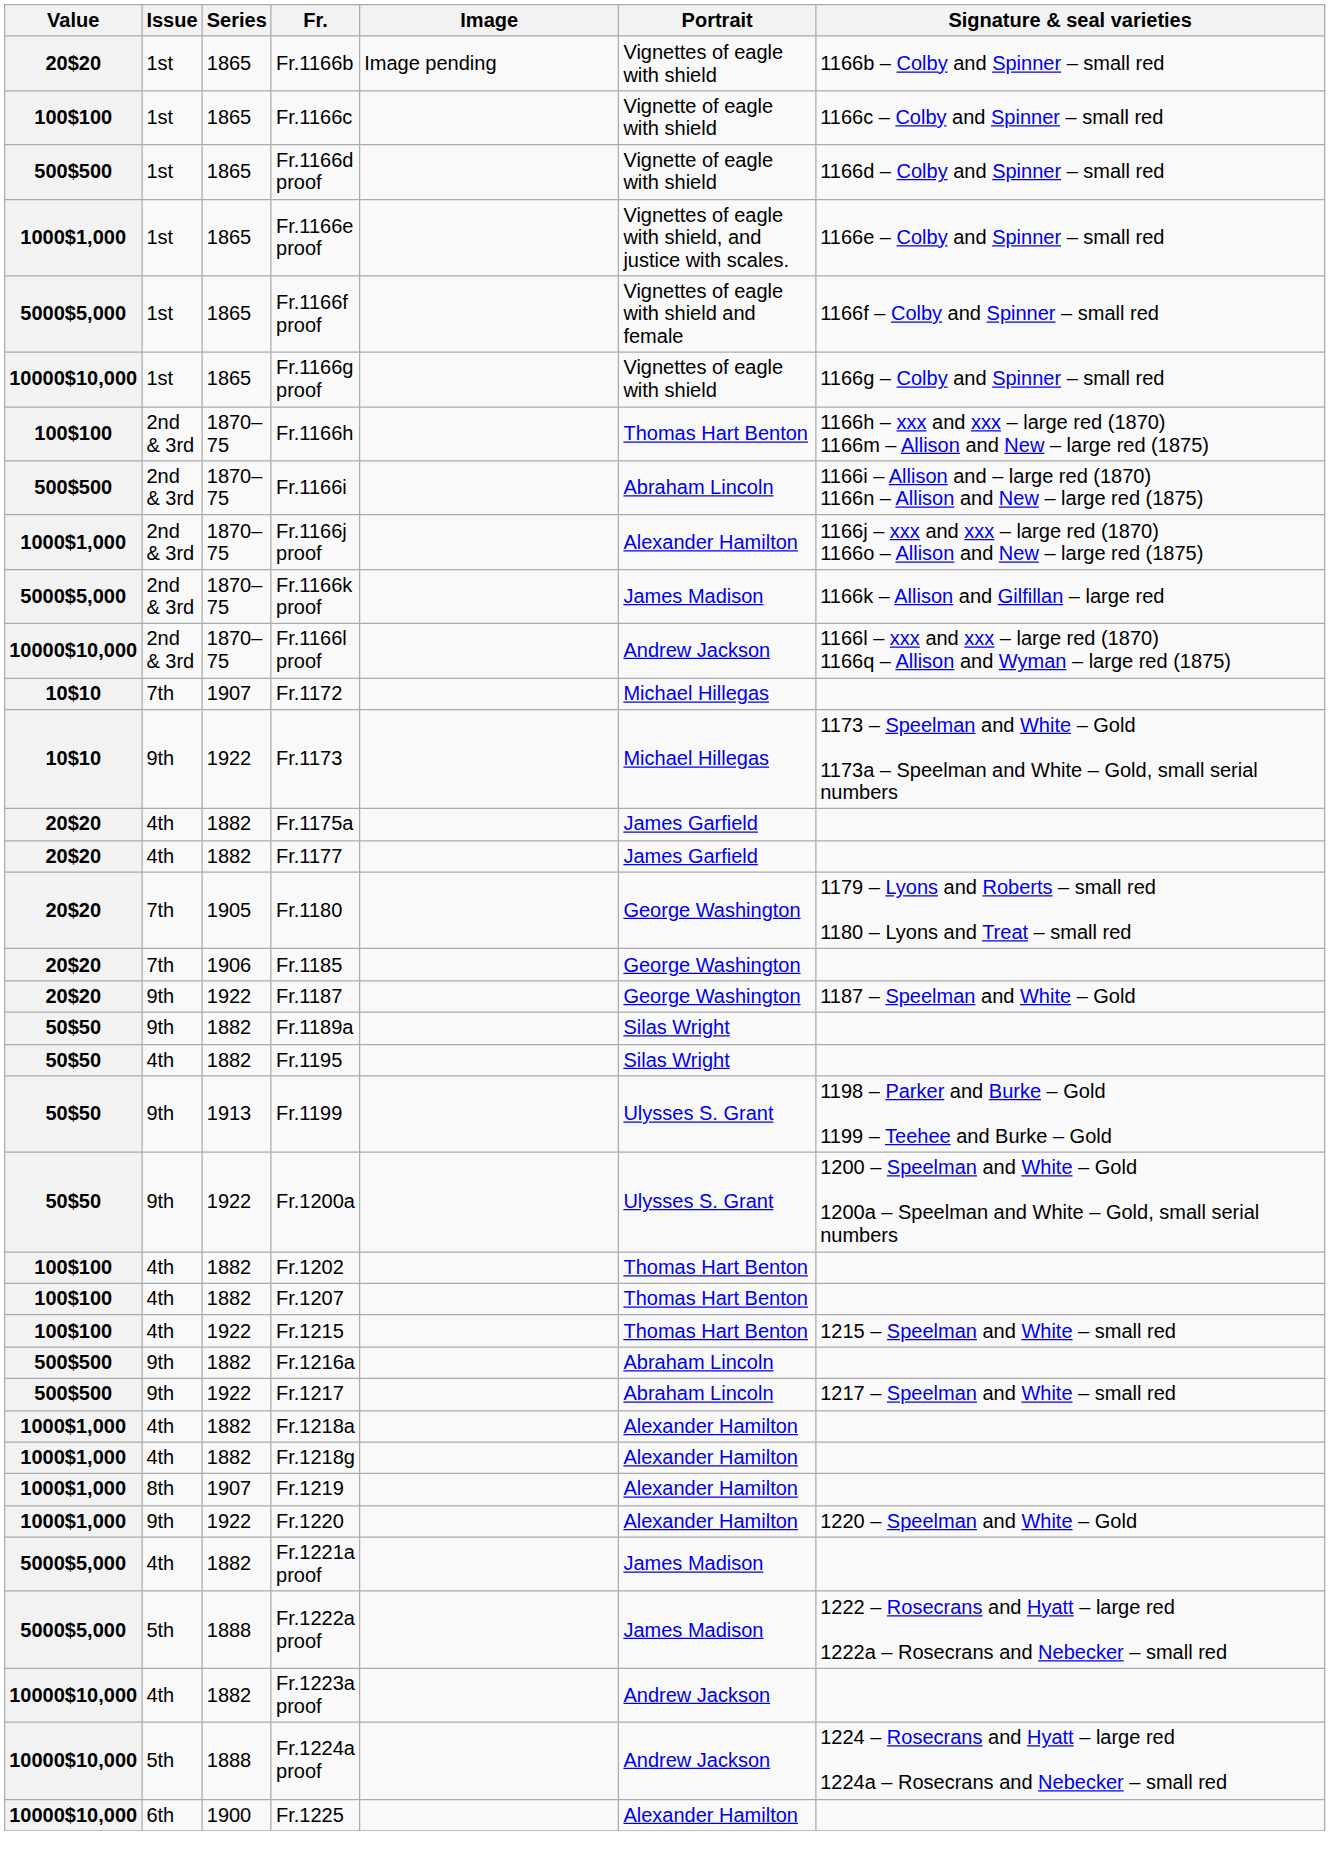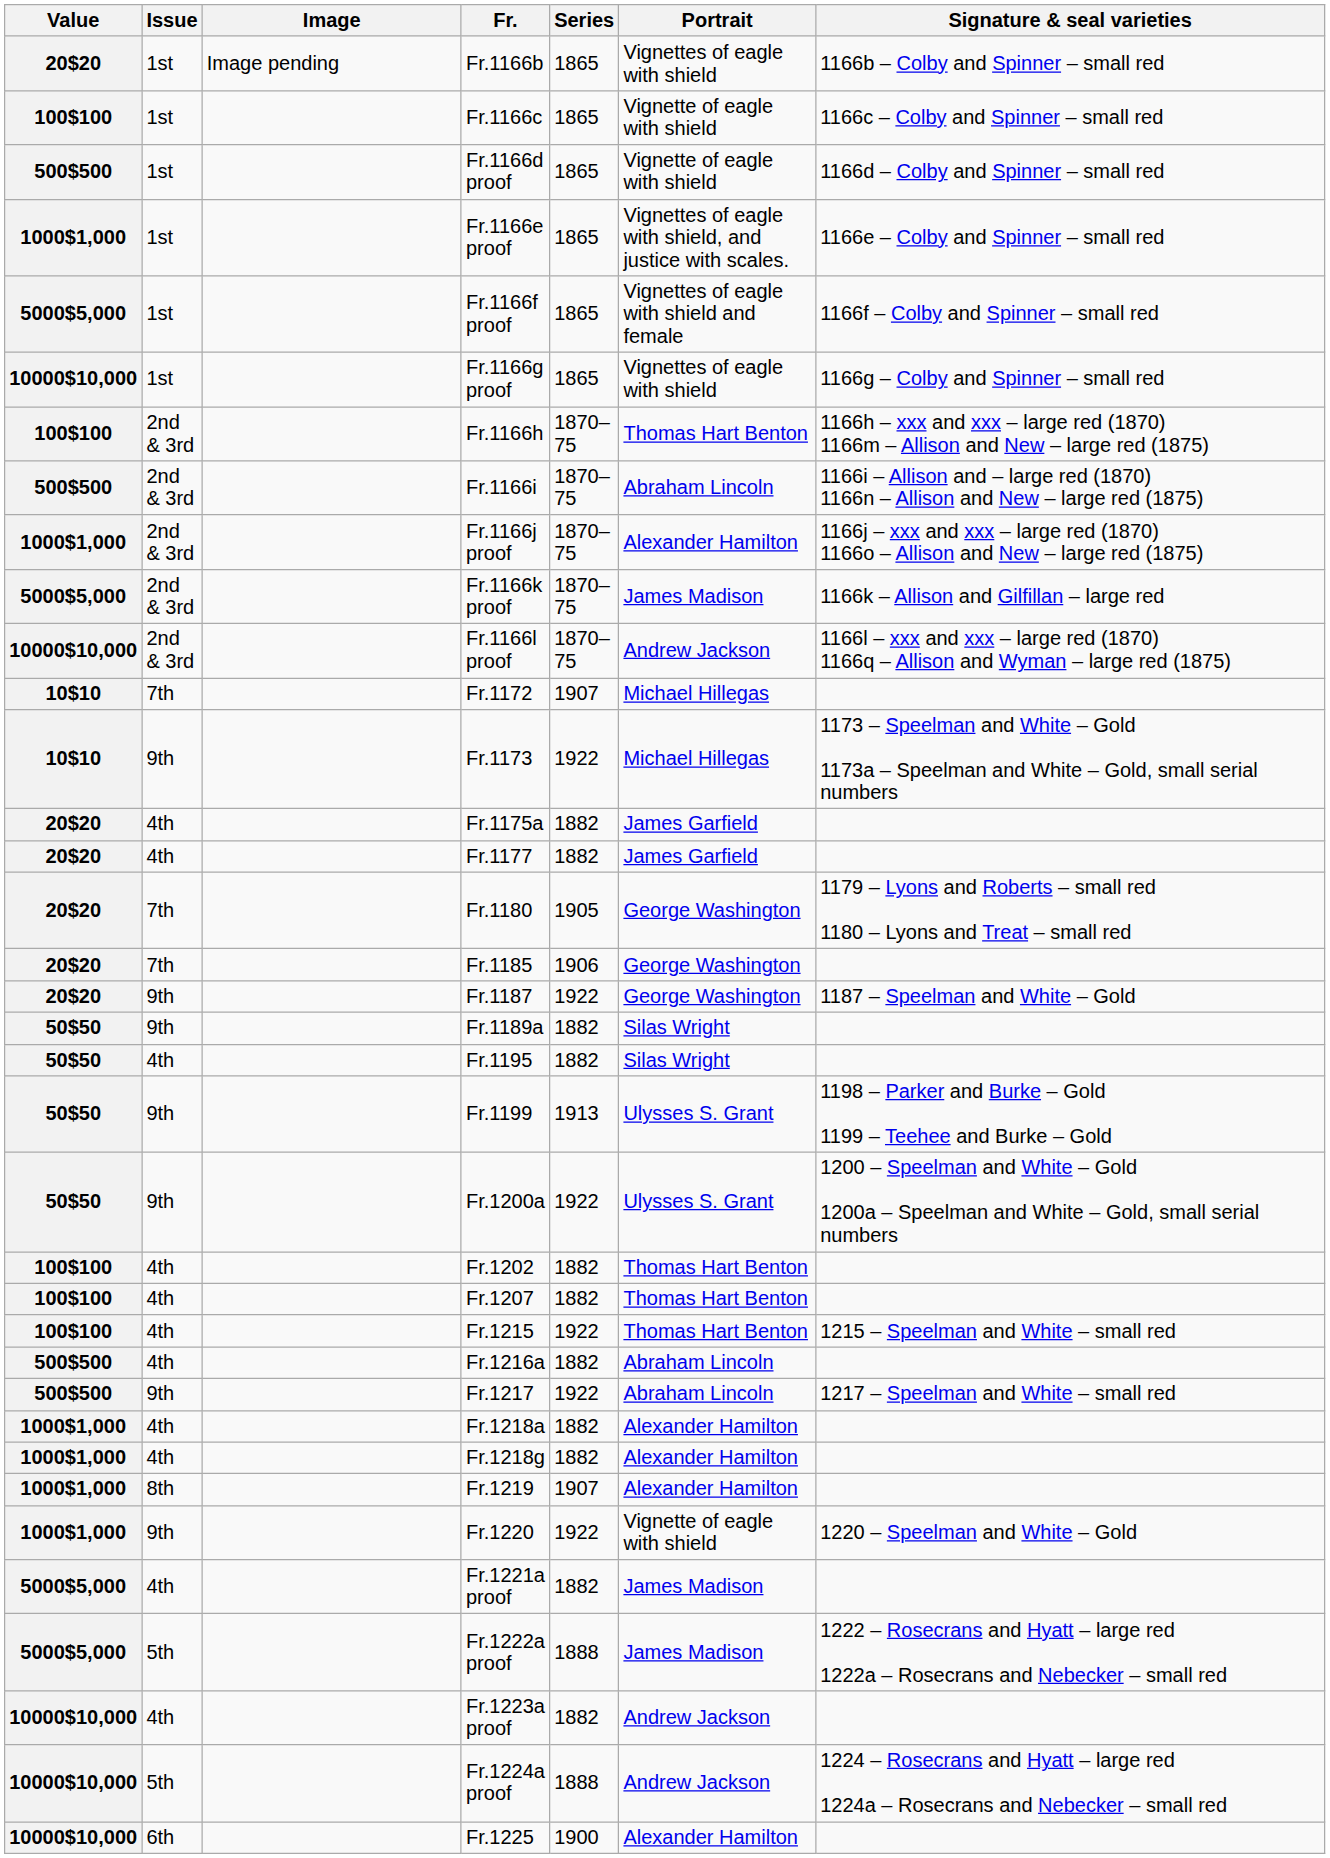columns swapped: Series <-> Image
Fr.1216a | Issue: 9th -> 4th
Fr.1220 | Portrait: Alexander Hamilton -> Vignette of eagle with shield
